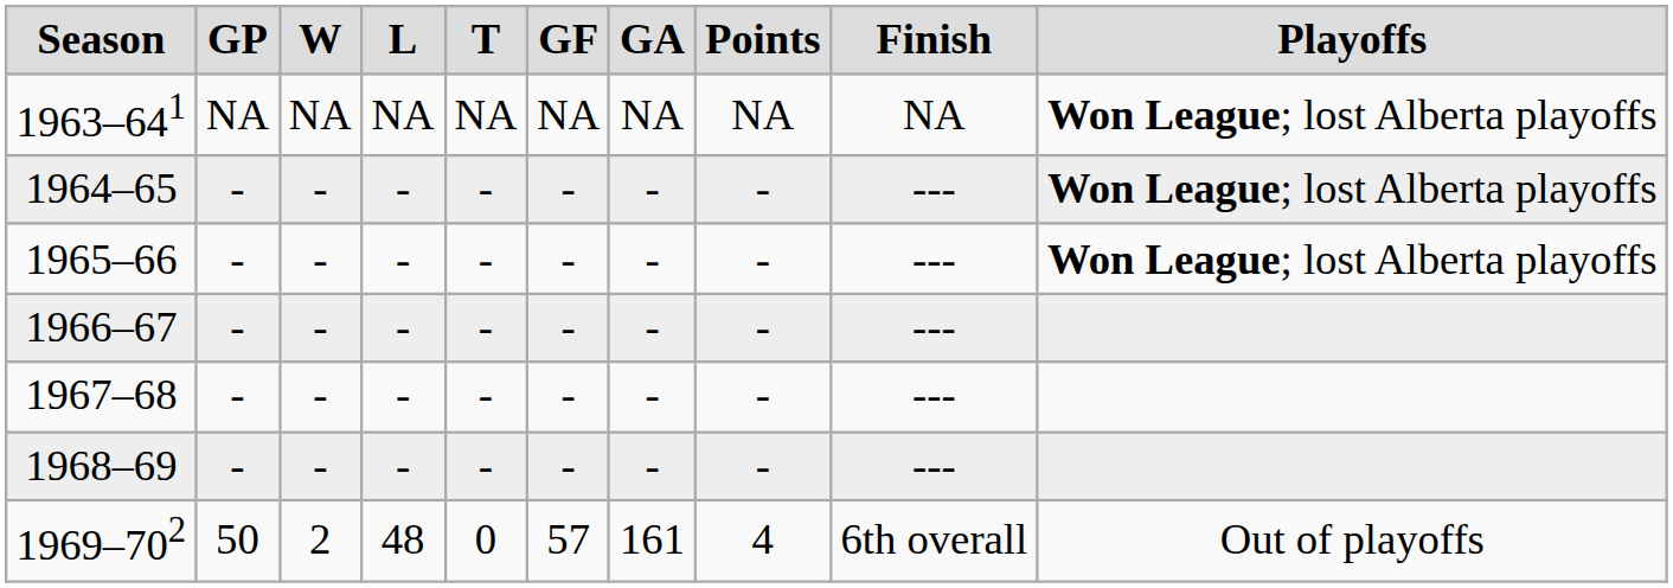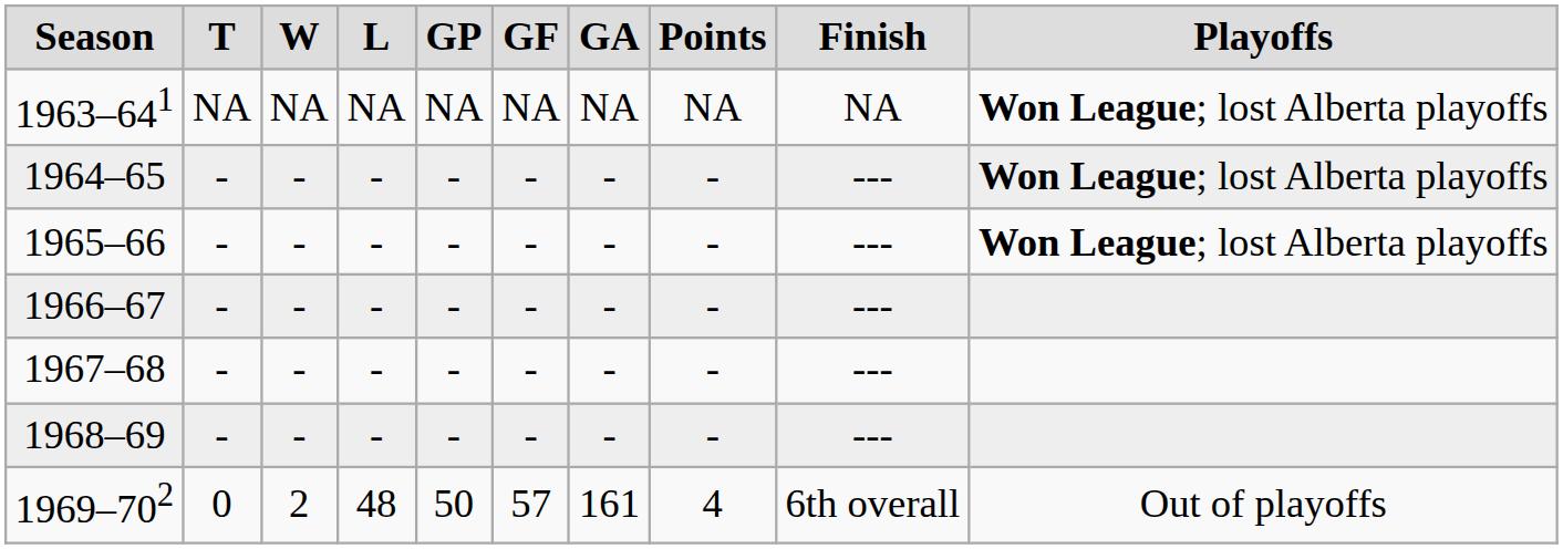columns swapped: GP <-> T
